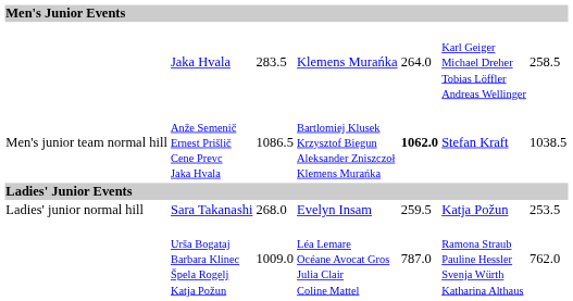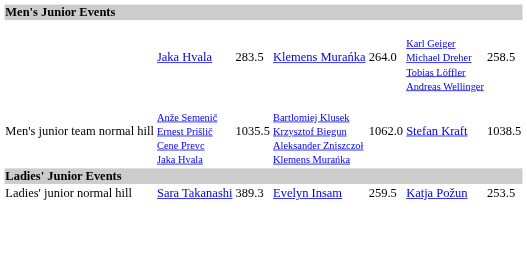Anže Semenič Ernest Prišlič Cene Prevc Jaka Hvala | column 3: 1086.5 -> 1035.5
Anže Semenič Ernest Prišlič Cene Prevc Jaka Hvala | column 5: bold -> normal
Sara Takanashi | column 3: 268.0 -> 389.3
- row: Urša Bogataj Barbara Klinec Špela Rogelj Katja Požun | 1009.0 | Léa Lemare Océane Avocat Gros Julia Clair Coline Mattel | 787.0 | Ramona Straub Pauline Hessler Svenja Würth Katharina Althaus | 762.0
